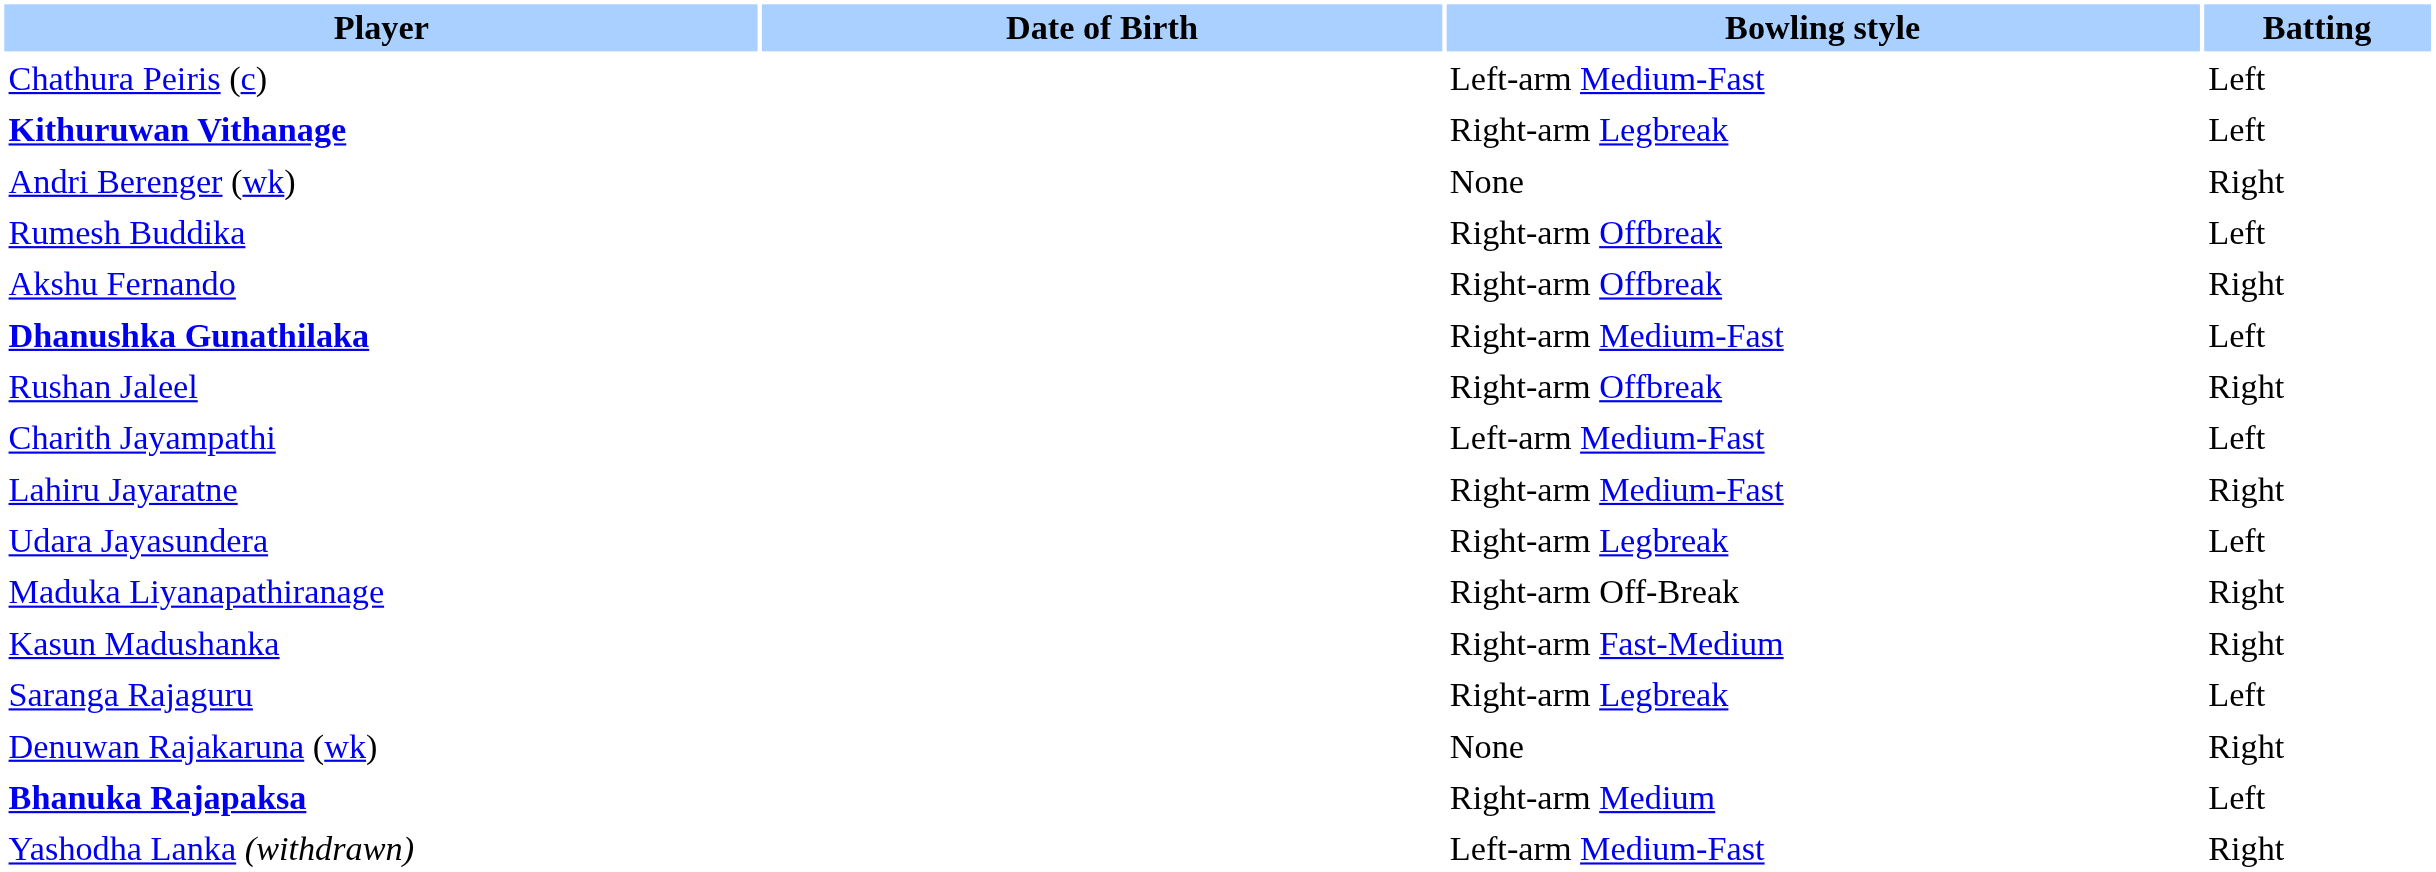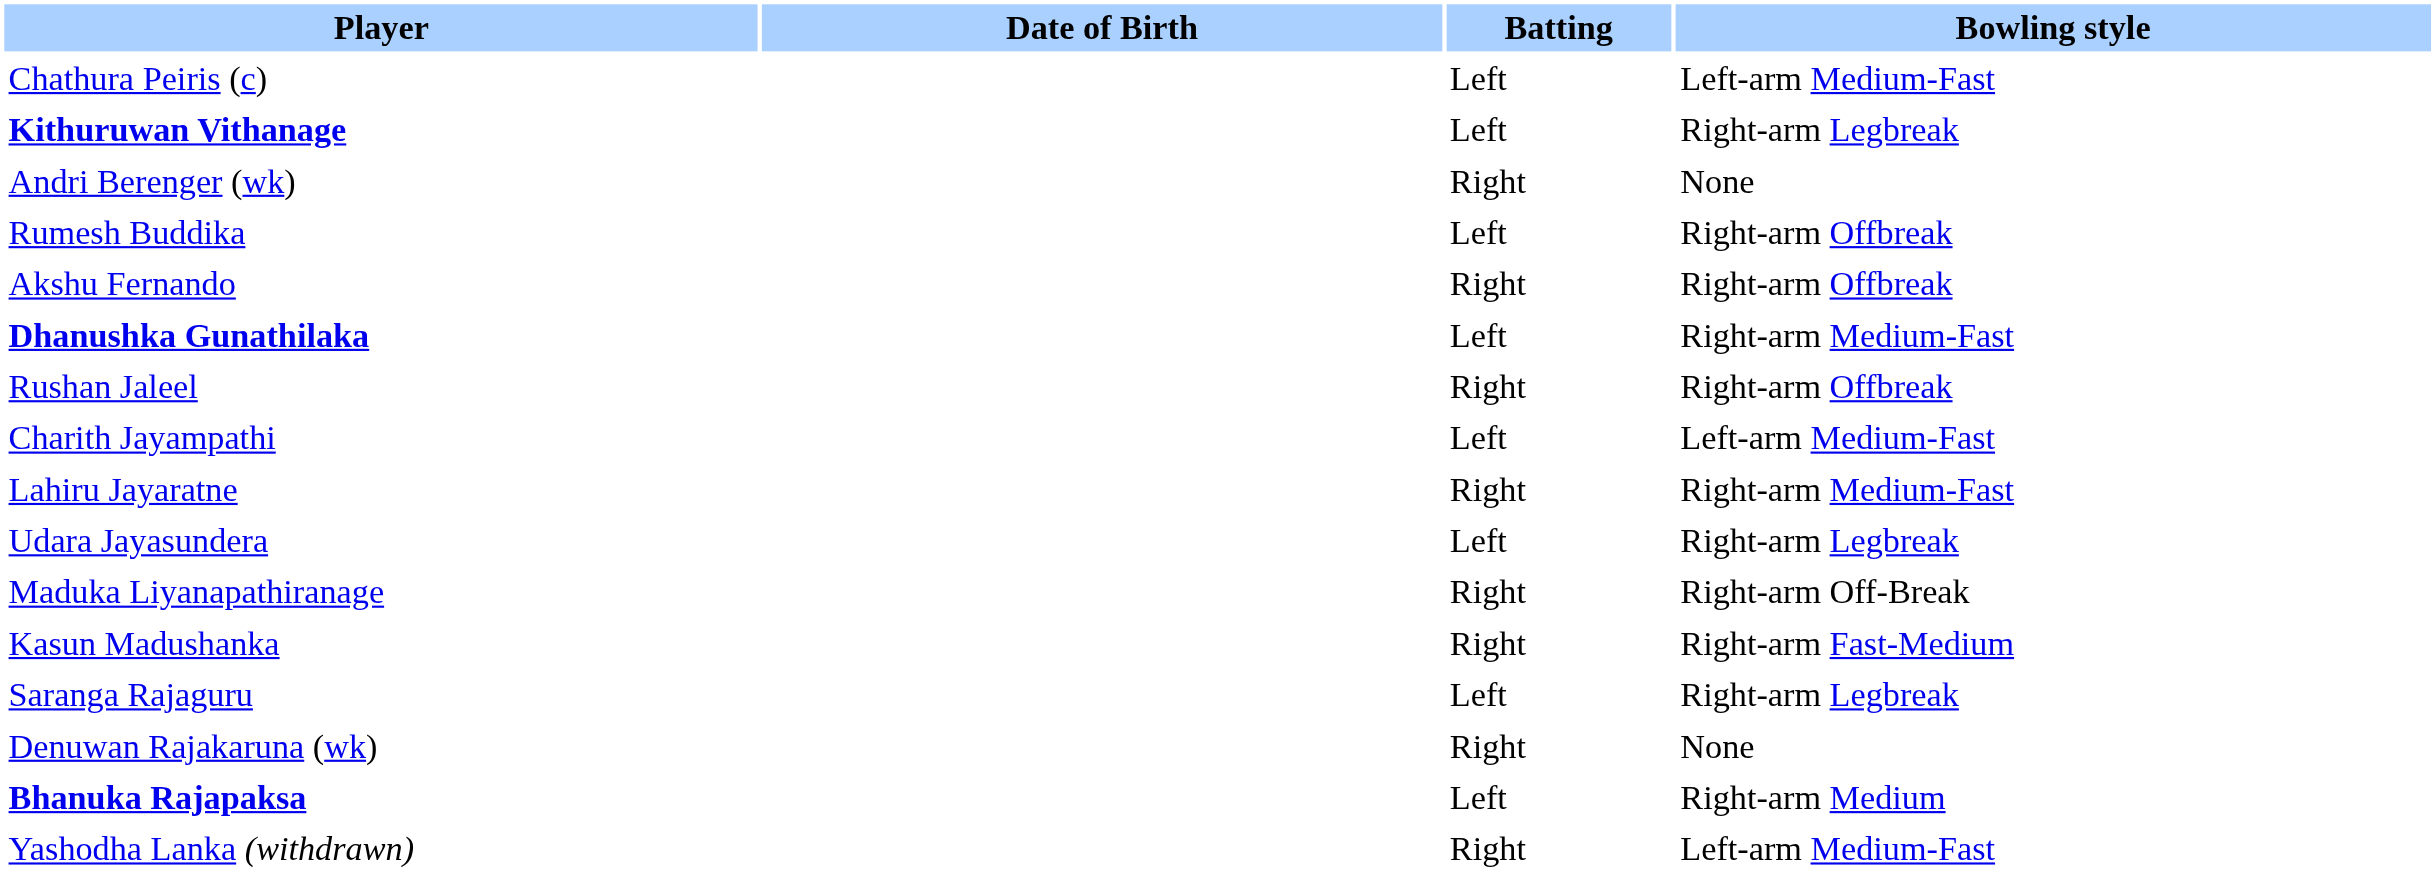columns swapped: Batting <-> Bowling style
